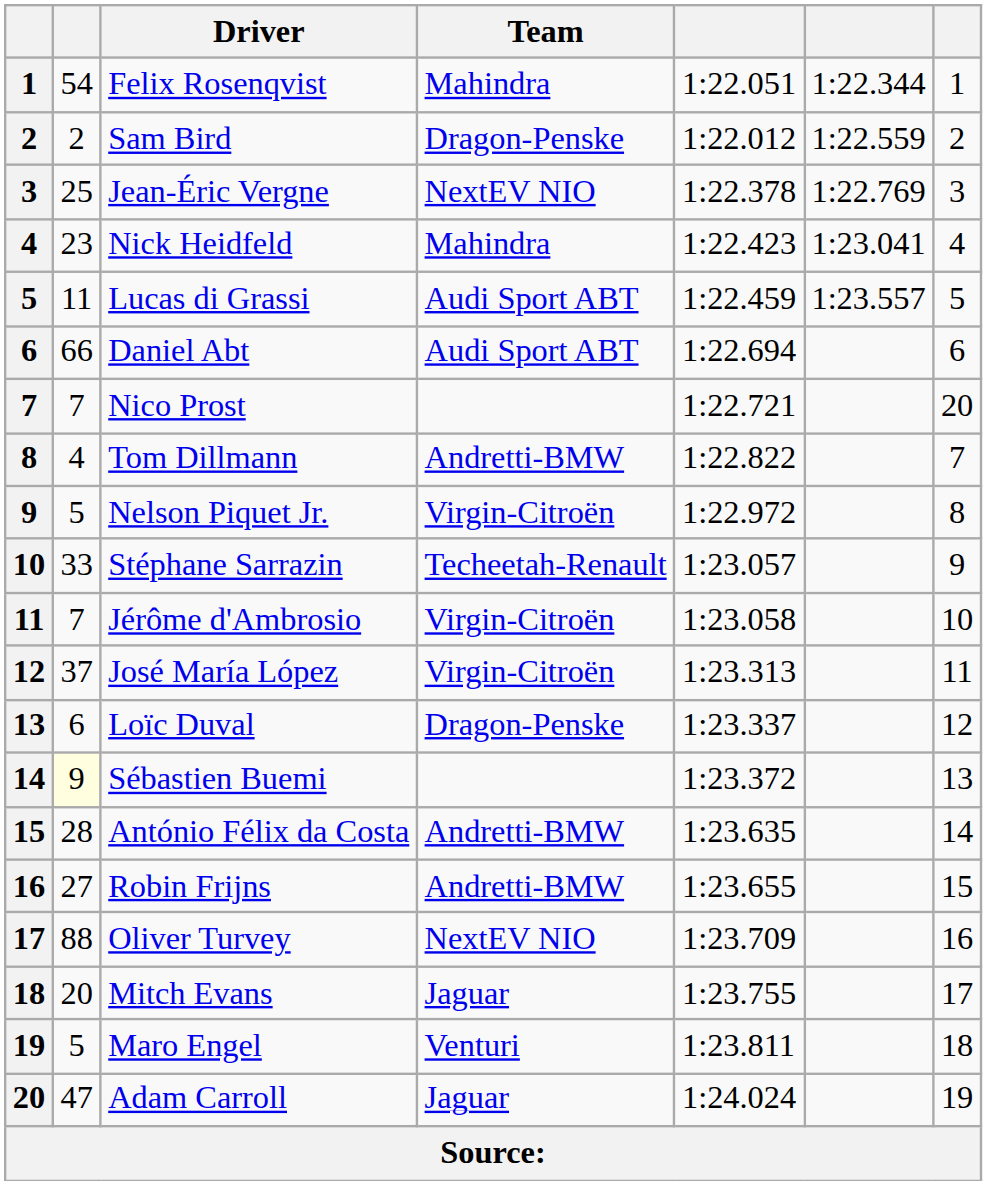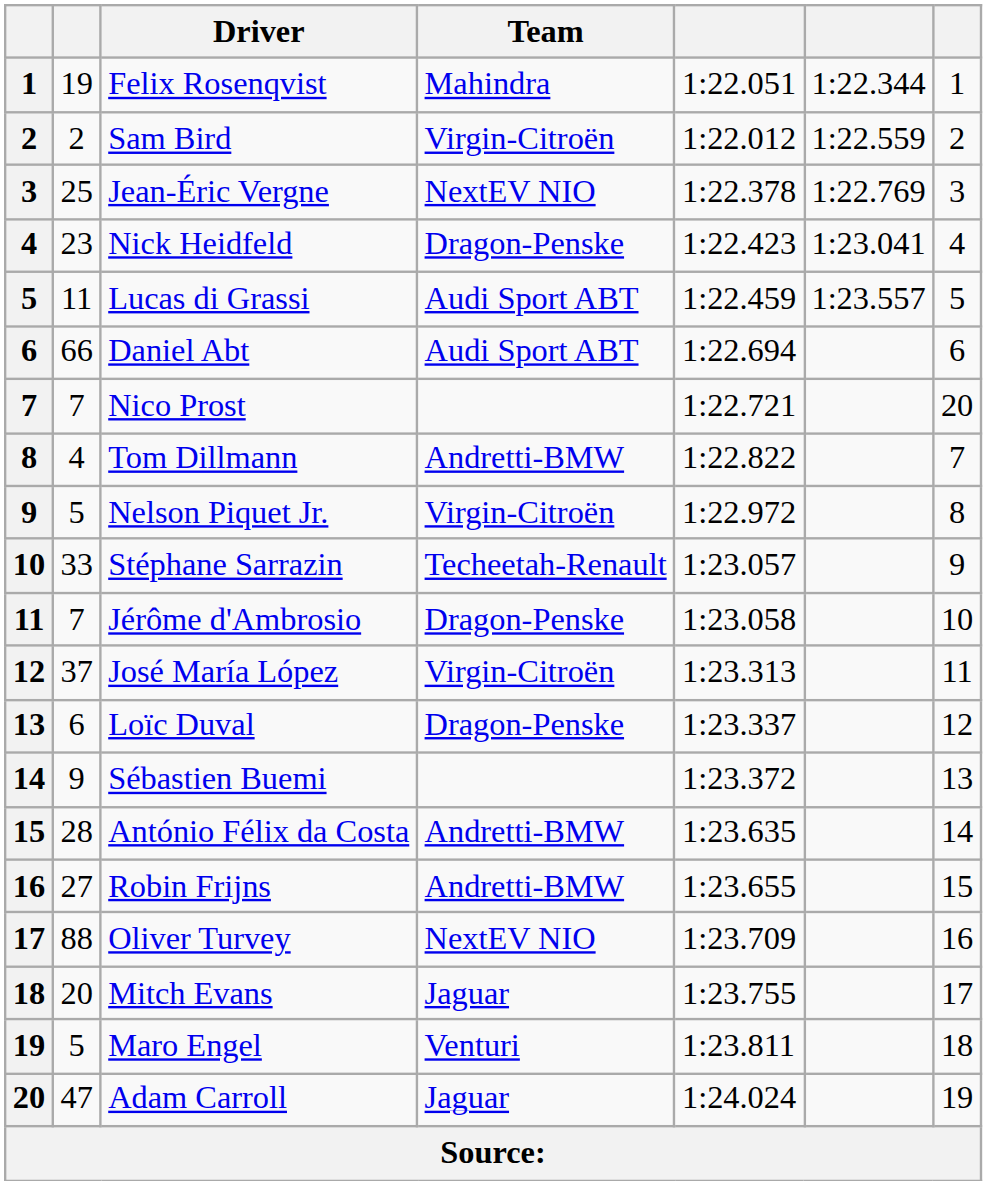Felix Rosenqvist | column 2: 54 -> 19
Sam Bird | Team: Dragon-Penske -> Virgin-Citroën
Nick Heidfeld | Team: Mahindra -> Dragon-Penske
Jérôme d'Ambrosio | Team: Virgin-Citroën -> Dragon-Penske
Sébastien Buemi | column 2: lightyellow background -> no background
